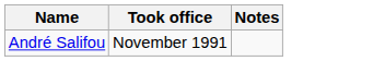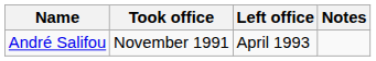+ column: Left office | April 1993
